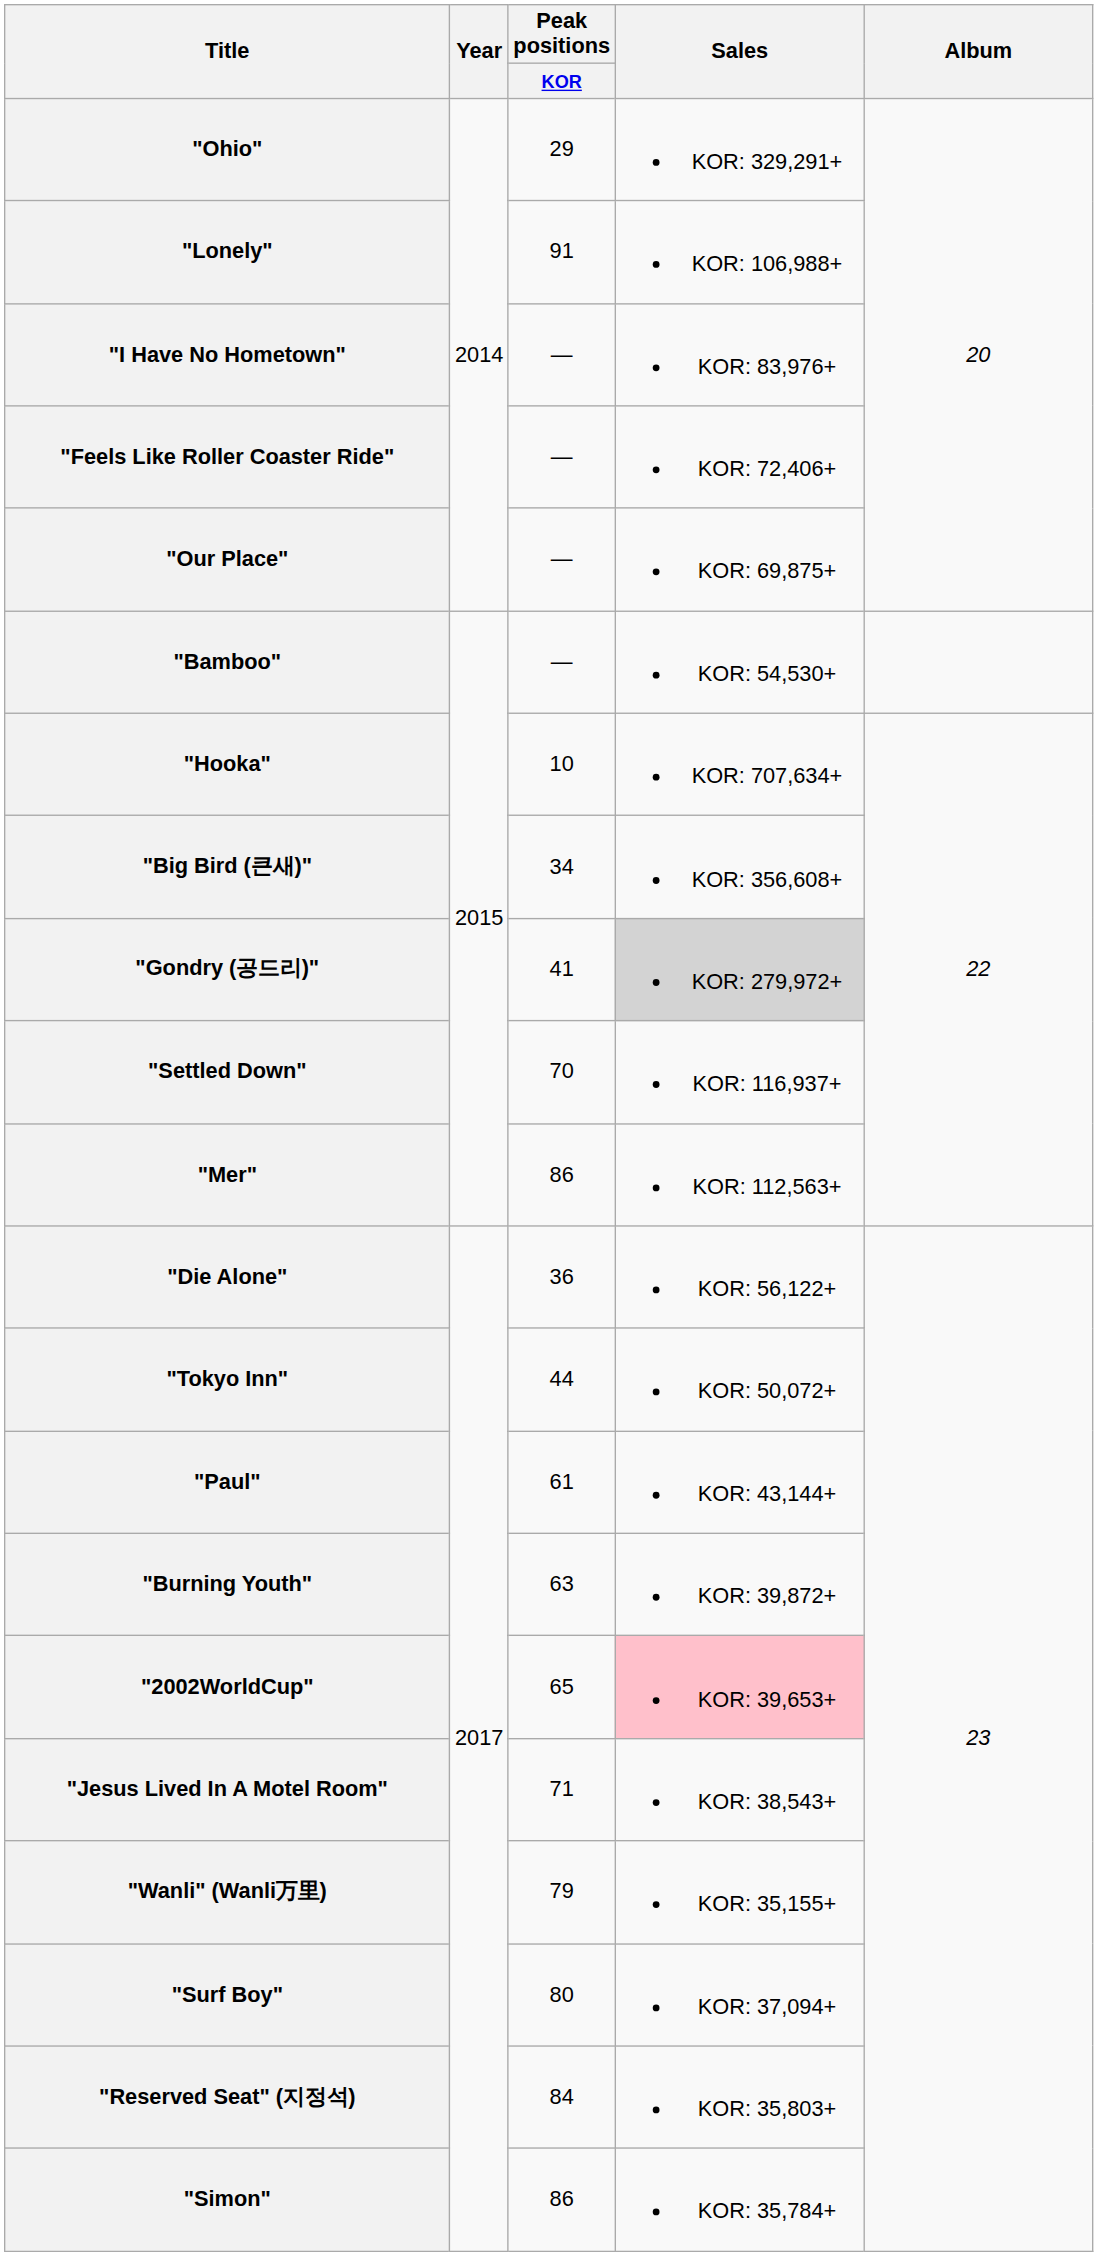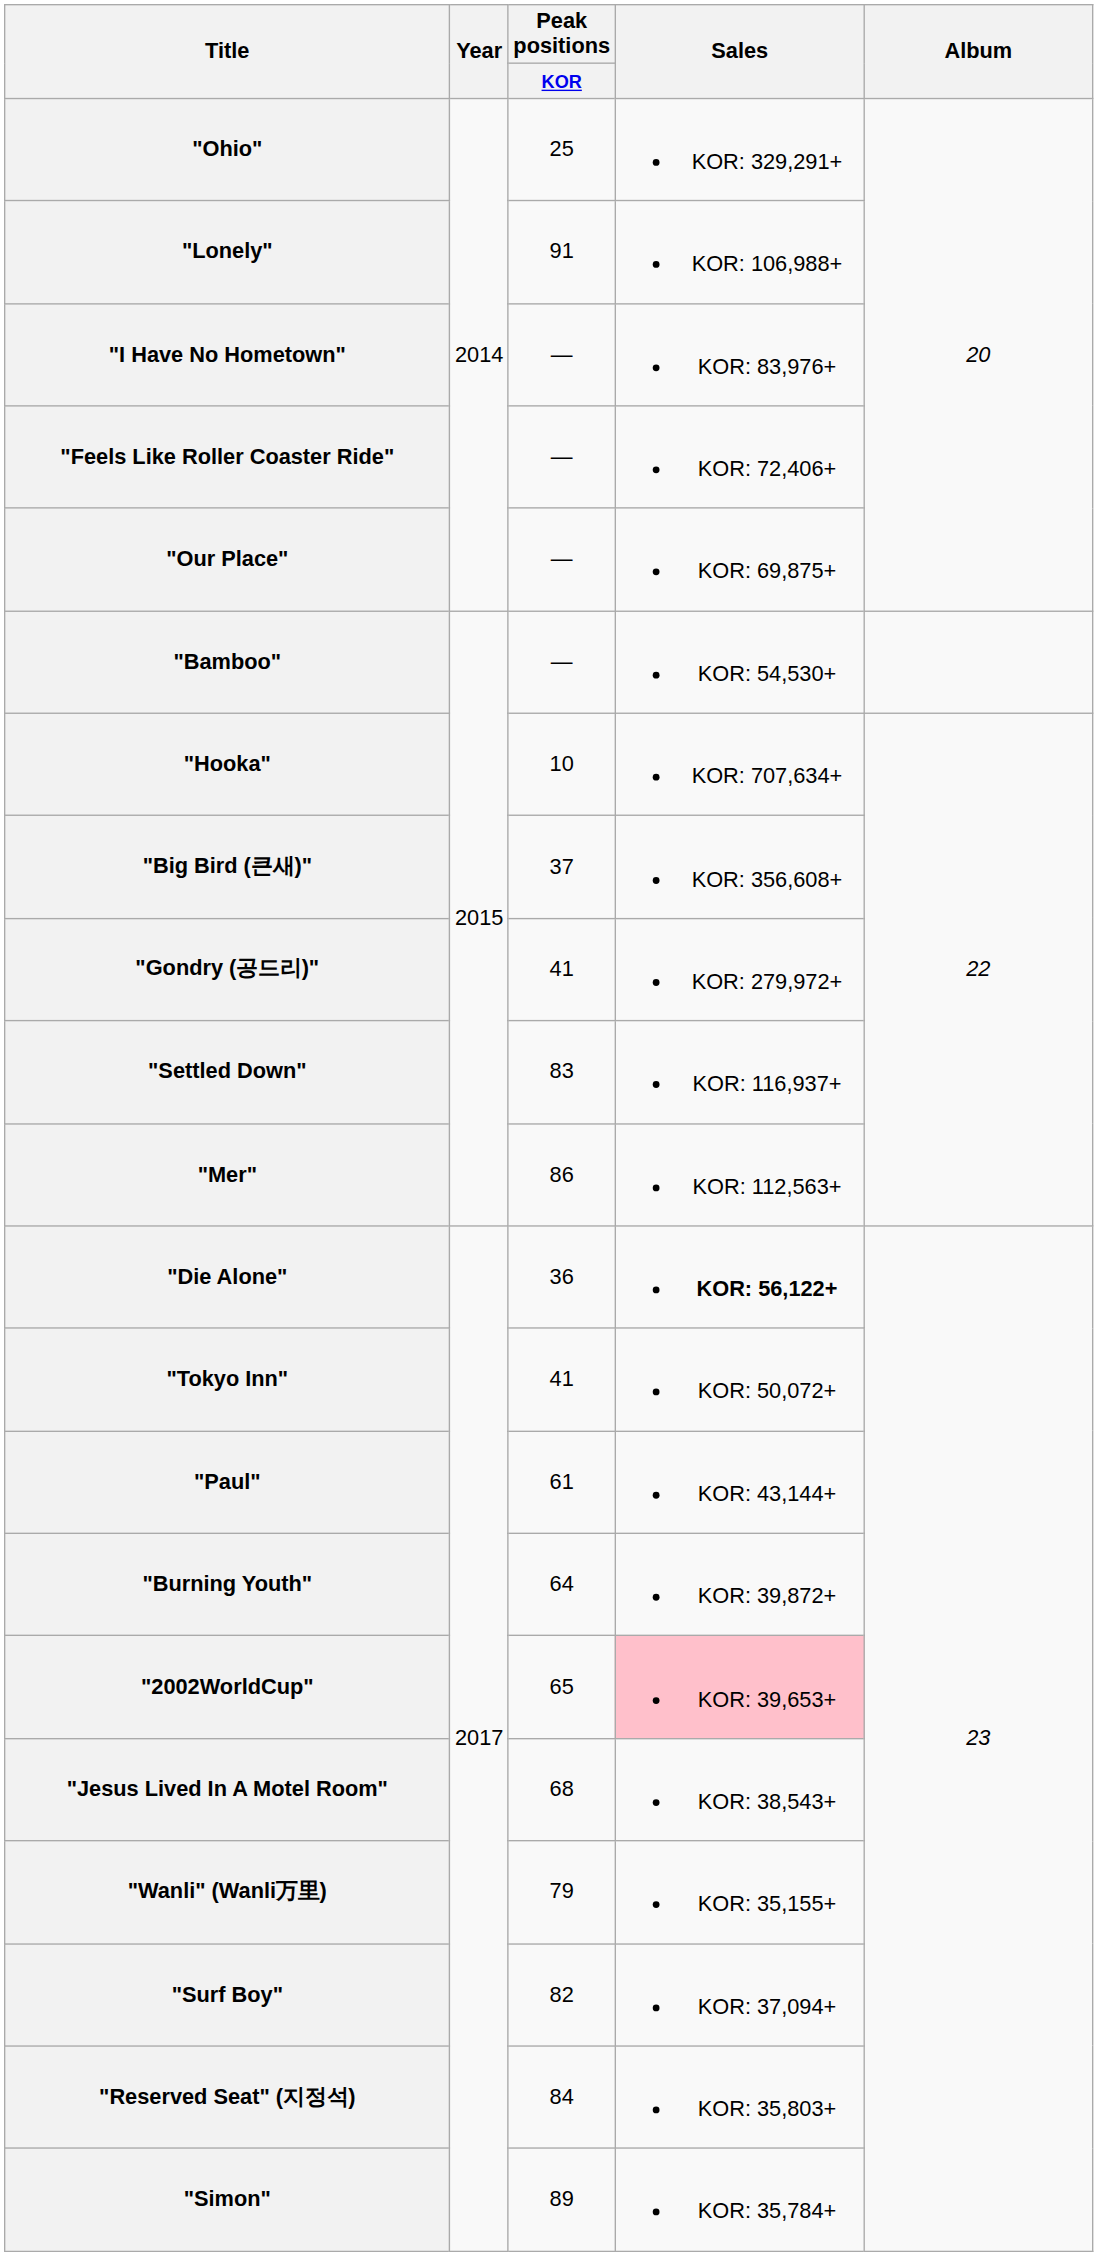"Ohio" | Peak positions / KOR: 29 -> 25
"Big Bird (큰새)" | Peak positions / KOR: 34 -> 37
"Gondry (공드리)" | Sales: lightgrey background -> no background
"Settled Down" | Peak positions / KOR: 70 -> 83
"Die Alone" | Sales: normal -> bold
"Tokyo Inn" | Peak positions / KOR: 44 -> 41
"Burning Youth" | Peak positions / KOR: 63 -> 64
"Jesus Lived In A Motel Room" | Peak positions / KOR: 71 -> 68
"Surf Boy" | Peak positions / KOR: 80 -> 82
"Simon" | Peak positions / KOR: 86 -> 89
